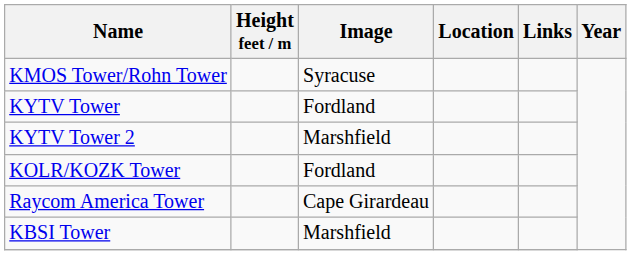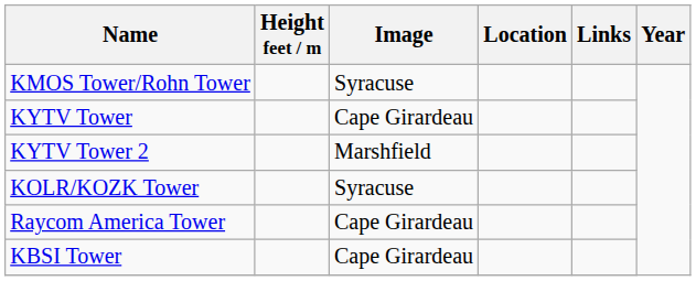KYTV Tower | Image: Fordland -> Cape Girardeau
KOLR/KOZK Tower | Image: Fordland -> Syracuse
KBSI Tower | Image: Marshfield -> Cape Girardeau
